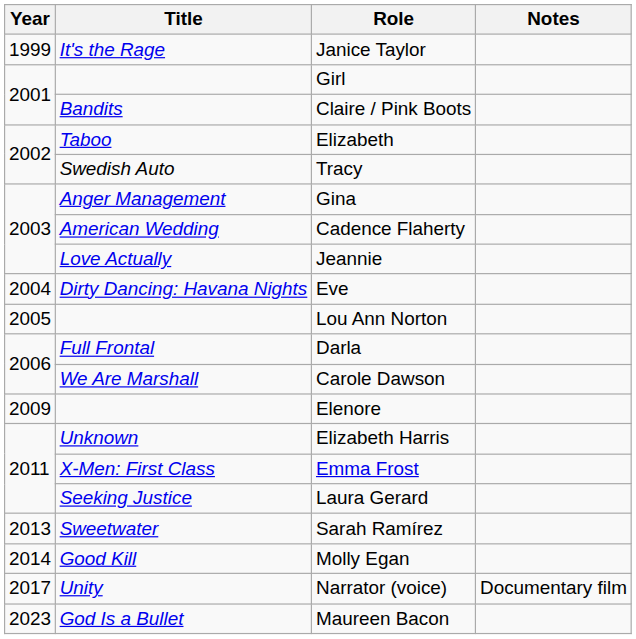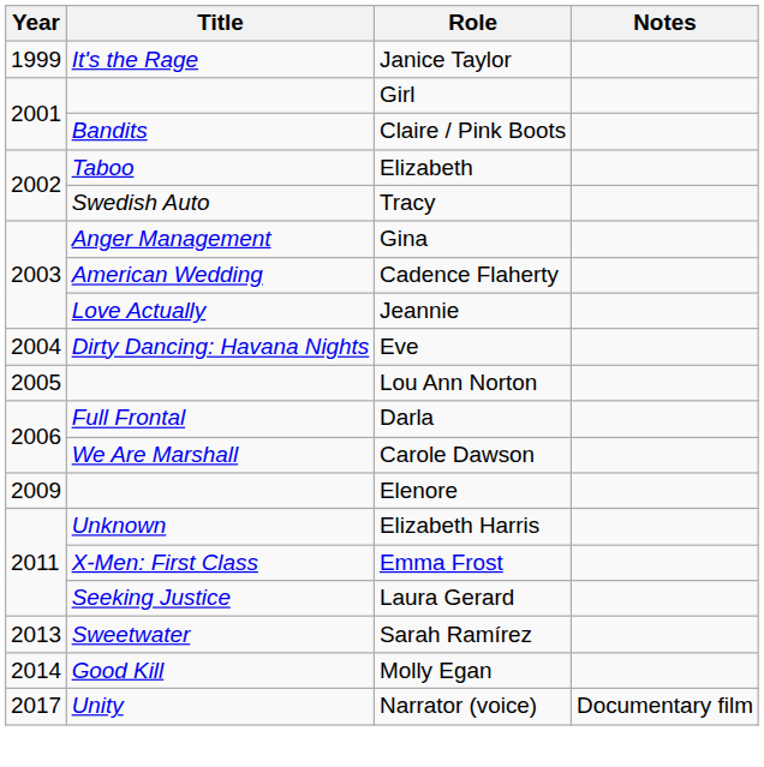- row: 2023 | God Is a Bullet | Maureen Bacon
